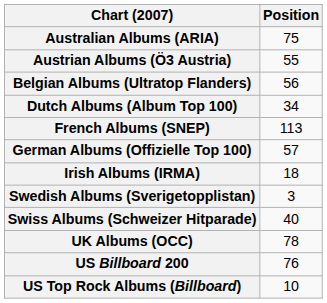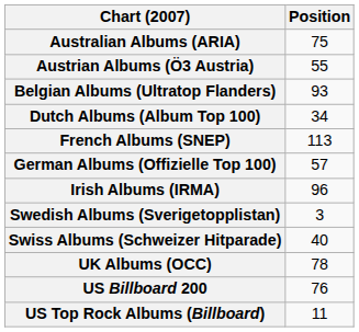Belgian Albums (Ultratop Flanders) | Position: 56 -> 93
Irish Albums (IRMA) | Position: 18 -> 96
US Top Rock Albums (Billboard) | Position: 10 -> 11
